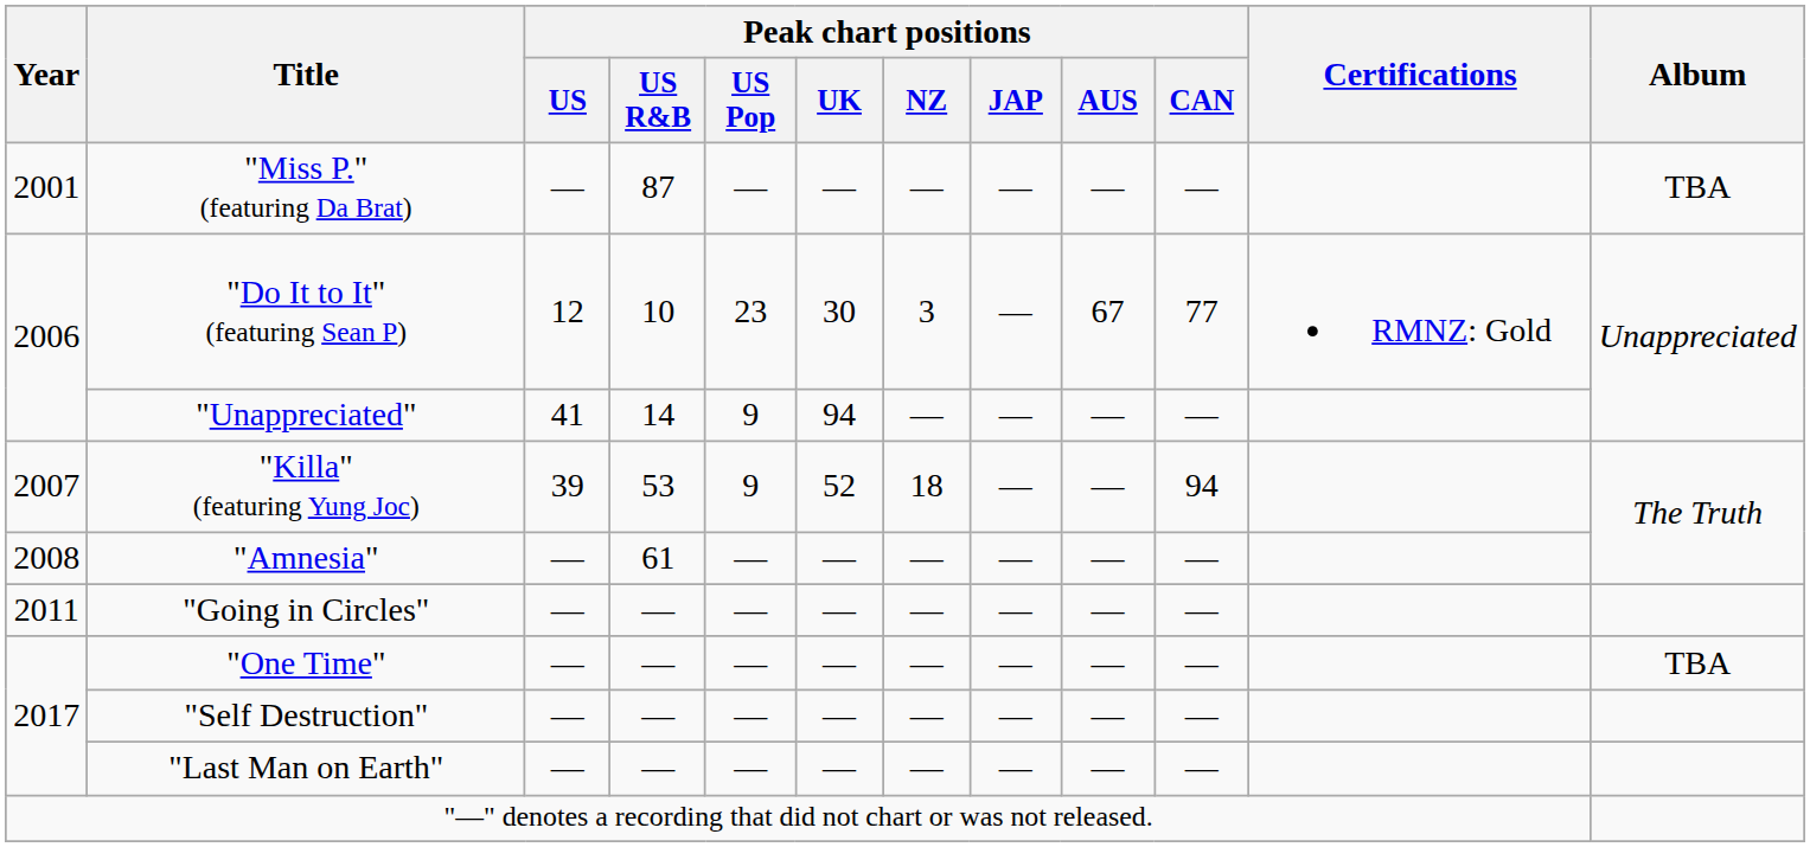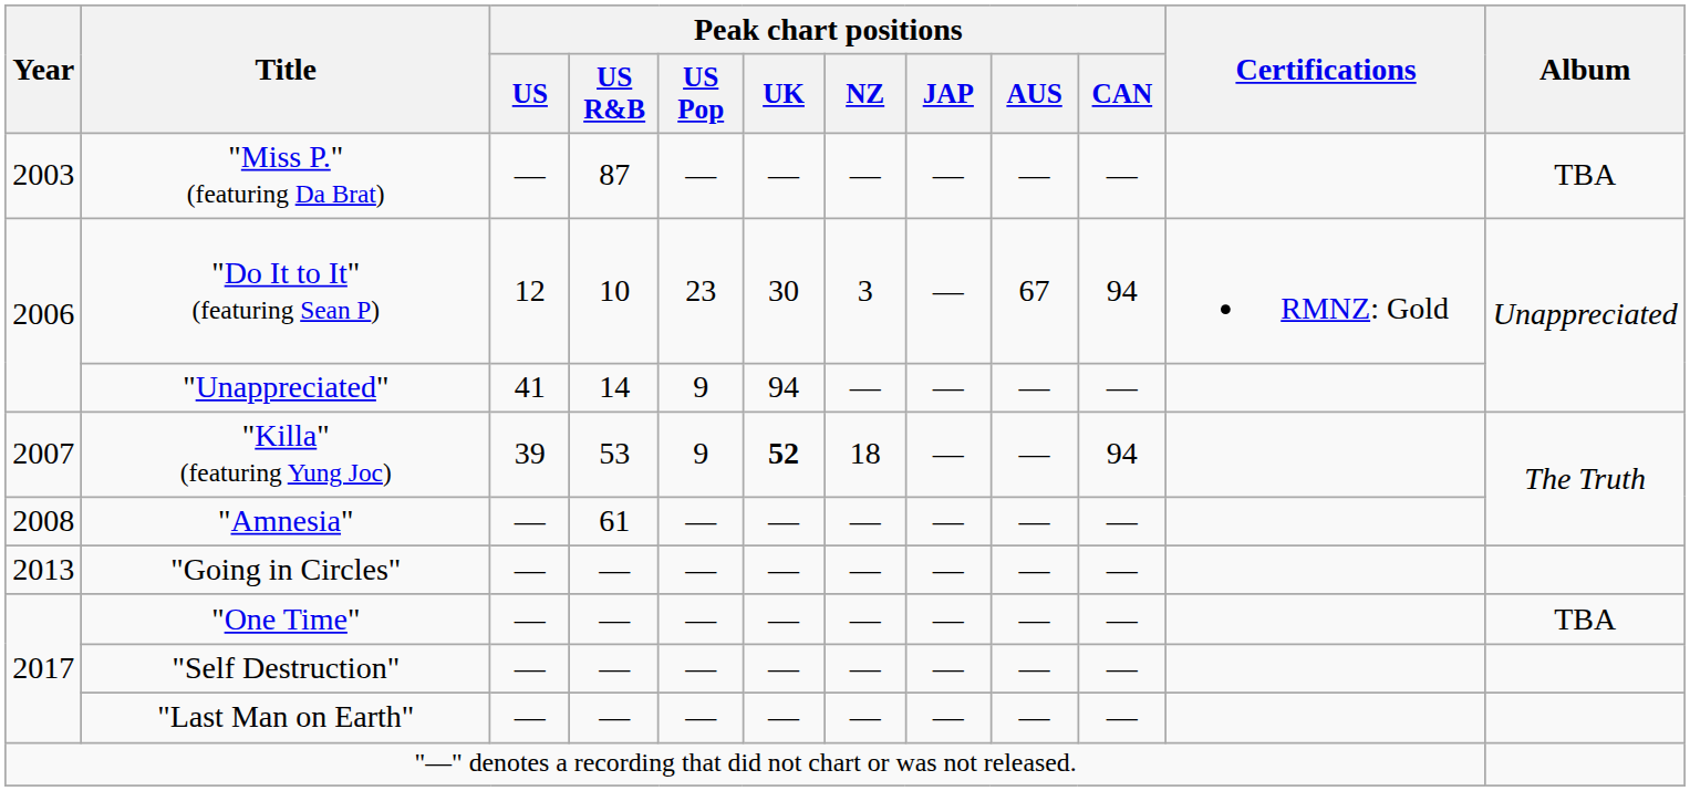"Miss P." (featuring Da Brat) | Year: 2001 -> 2003
"Do It to It" (featuring Sean P) | Peak chart positions / CAN: 77 -> 94
"Killa" (featuring Yung Joc) | Peak chart positions / UK: normal -> bold
"Going in Circles" | Year: 2011 -> 2013
